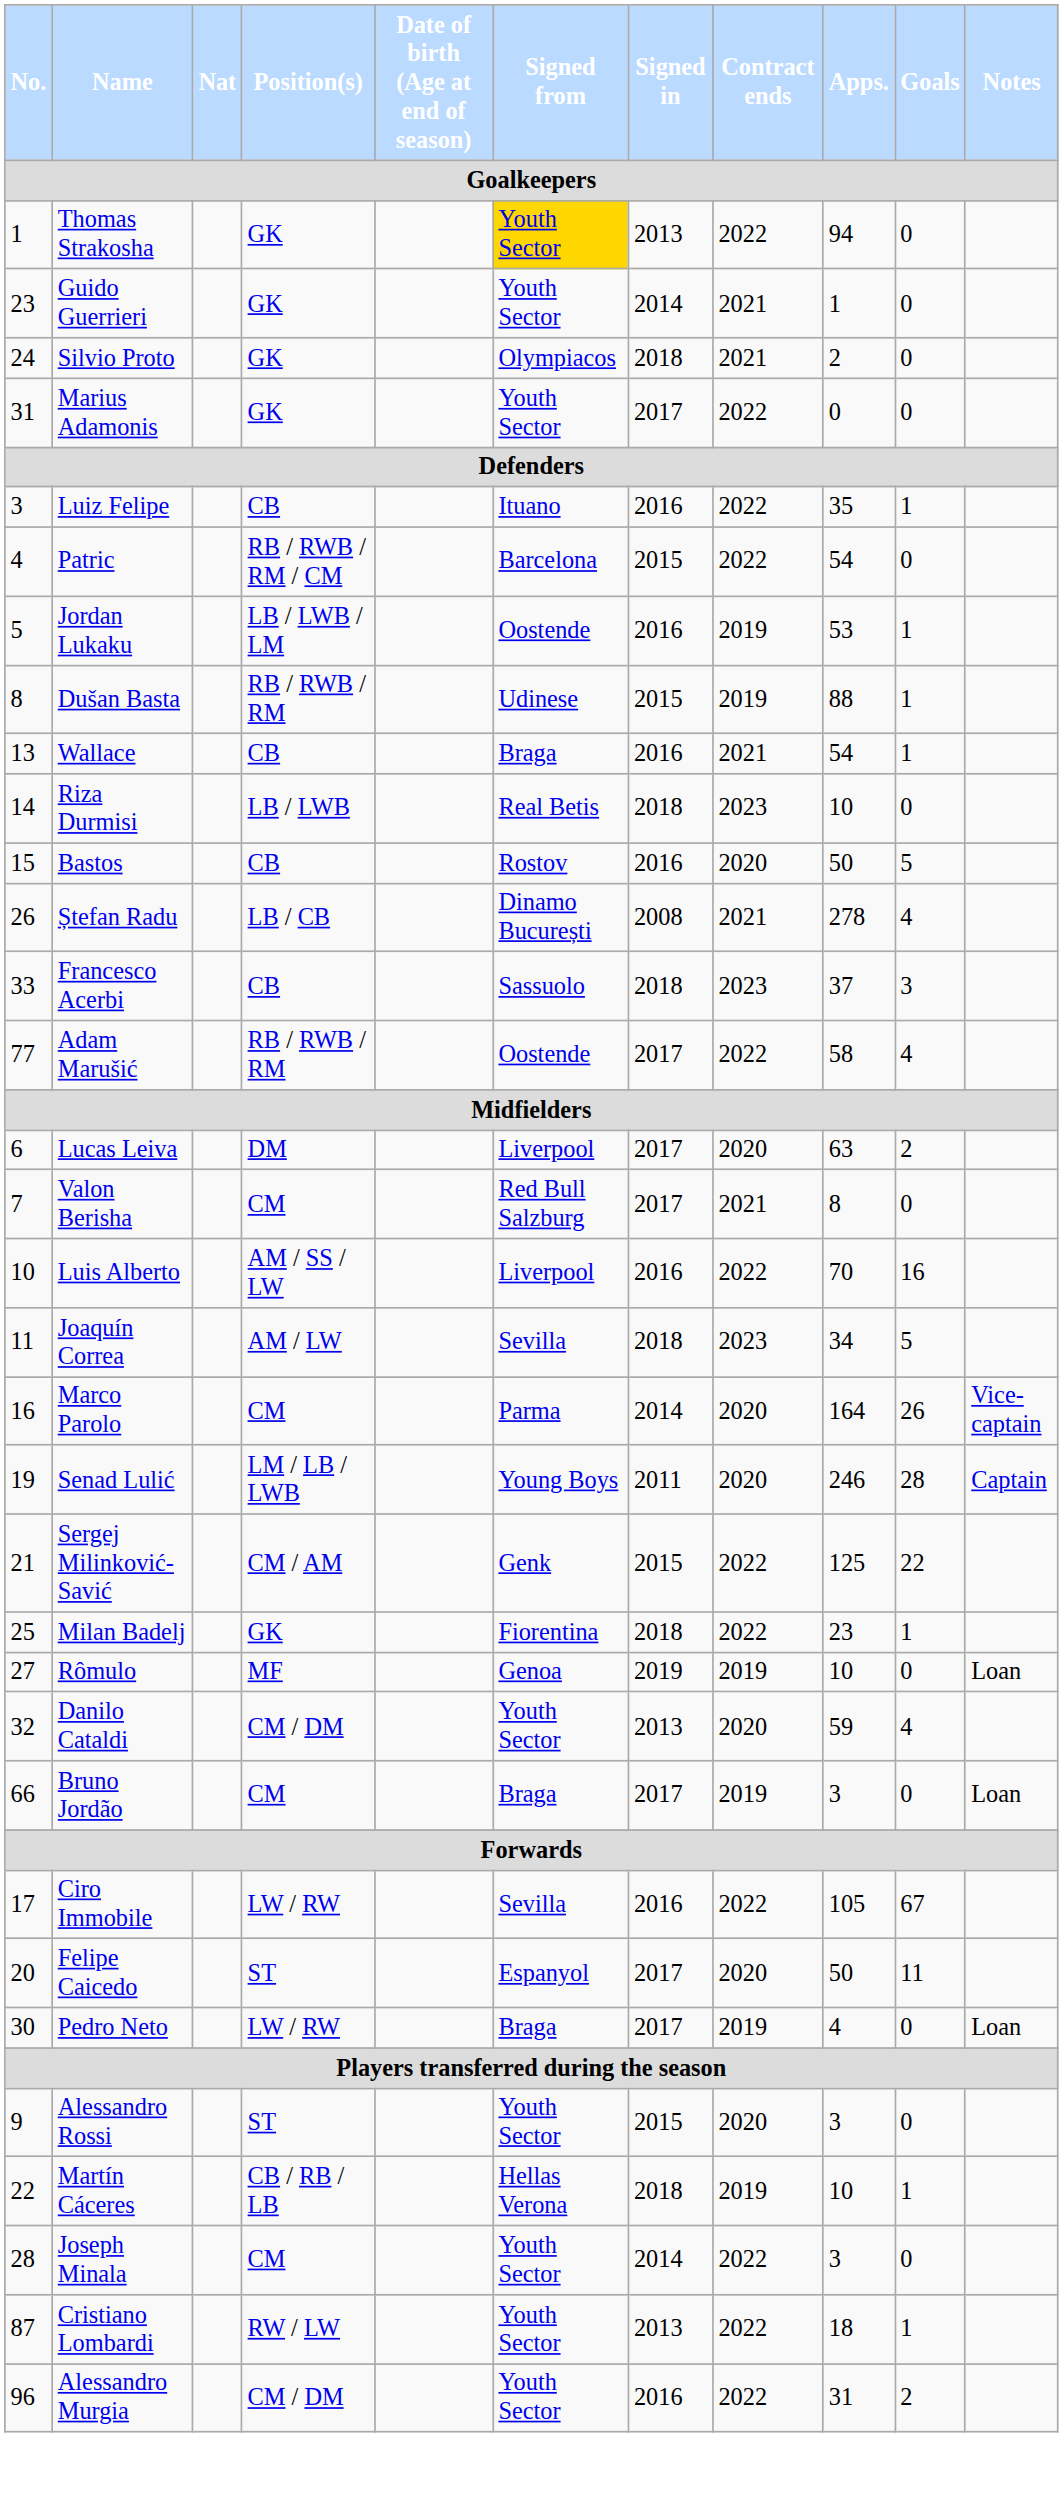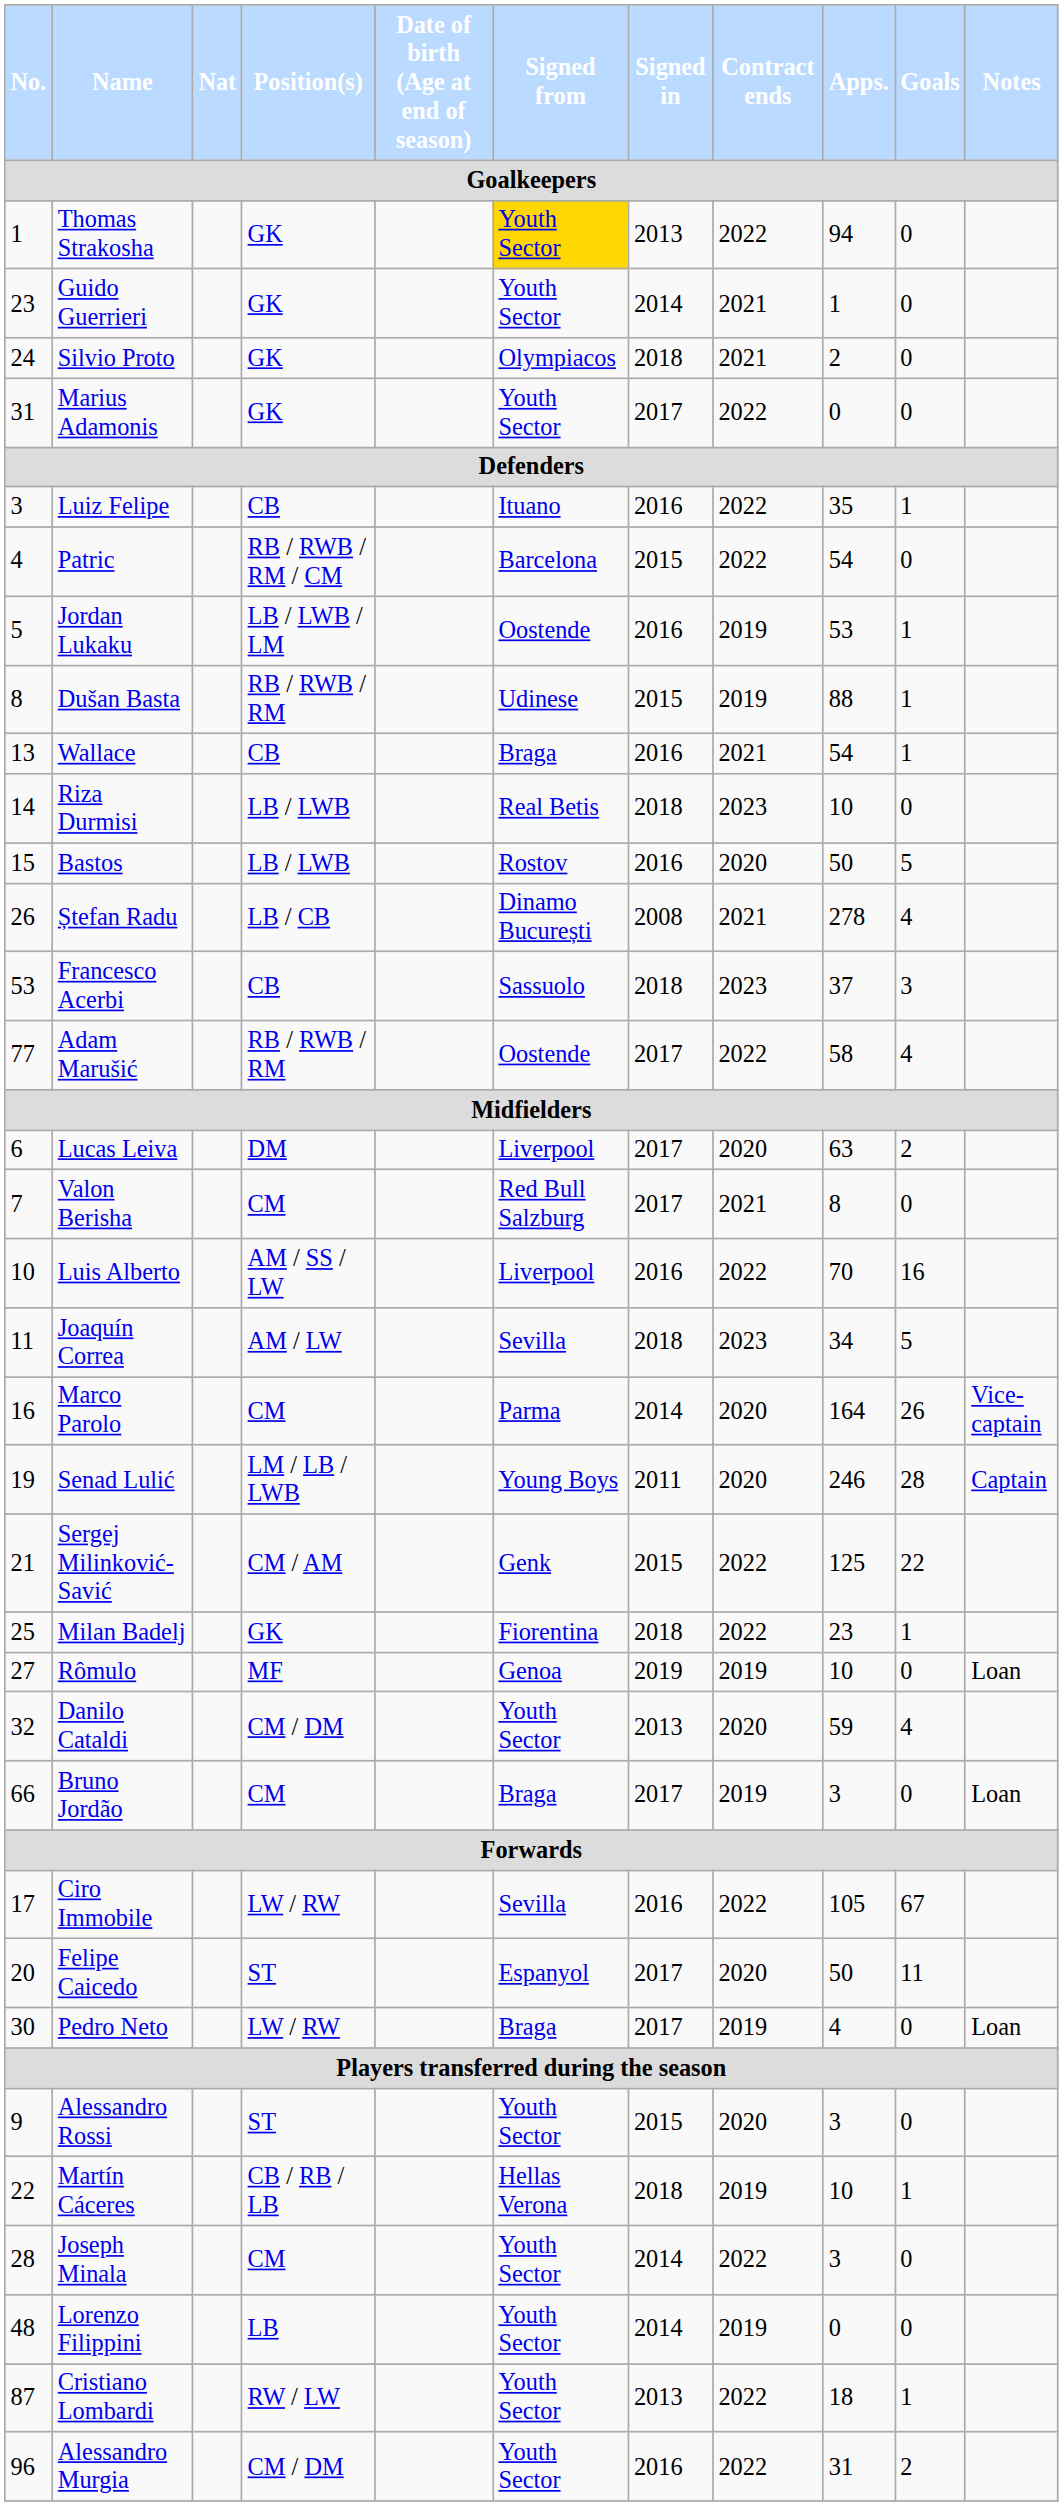Bastos | Position(s): CB -> LB / LWB
Francesco Acerbi | No.: 33 -> 53
+ row: 48 | Lorenzo Filippini | LB | Youth Sector | 2014 | 2019 | 0 | 0
